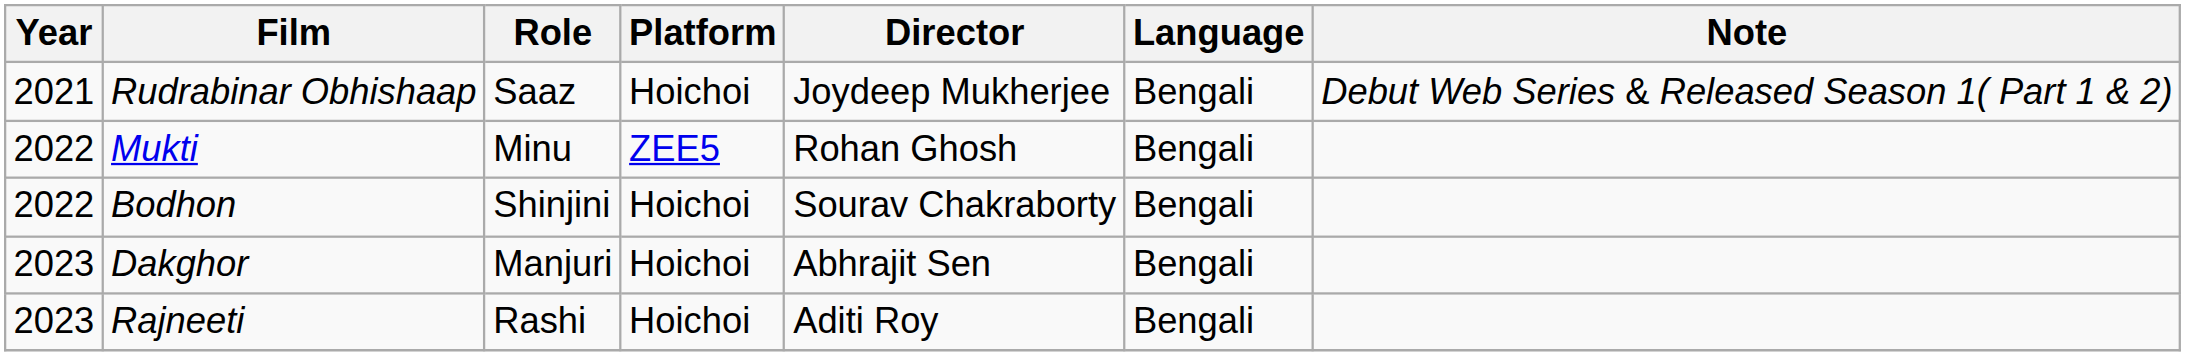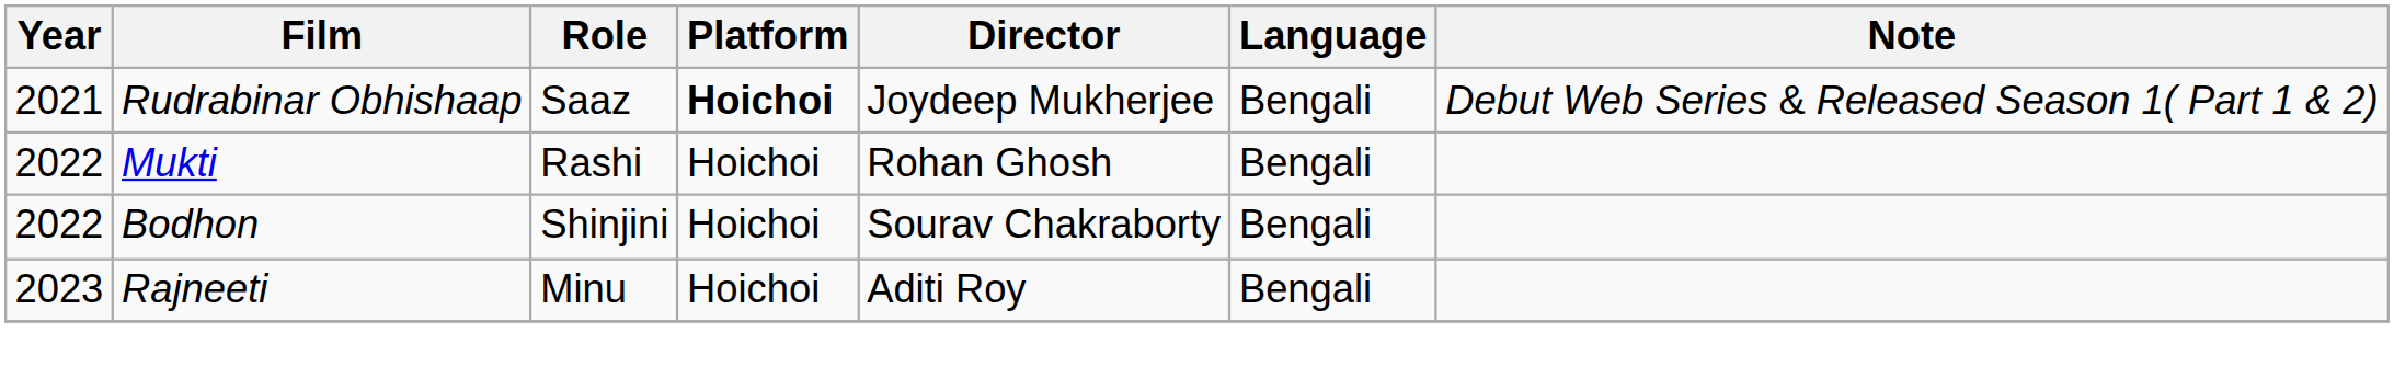Rudrabinar Obhishaap | Platform: normal -> bold
Mukti | Role: Minu -> Rashi
Mukti | Platform: ZEE5 -> Hoichoi
- row: 2023 | Dakghor | Manjuri | Hoichoi | Abhrajit Sen | Bengali
Rajneeti | Role: Rashi -> Minu
